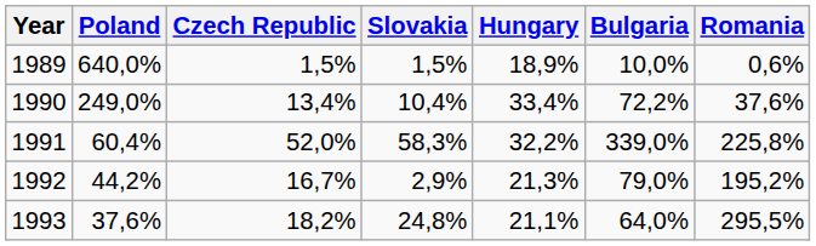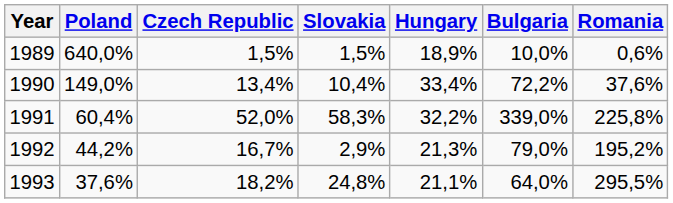1990 | Poland: 249,0% -> 149,0%
